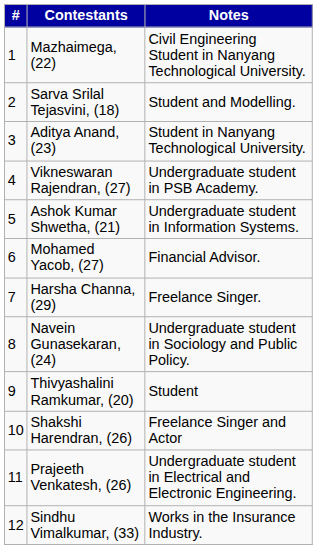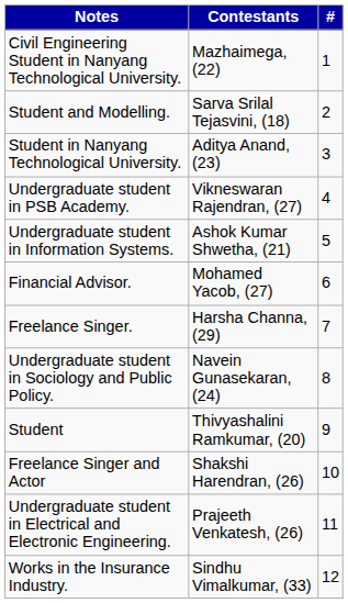columns swapped: # <-> Notes
